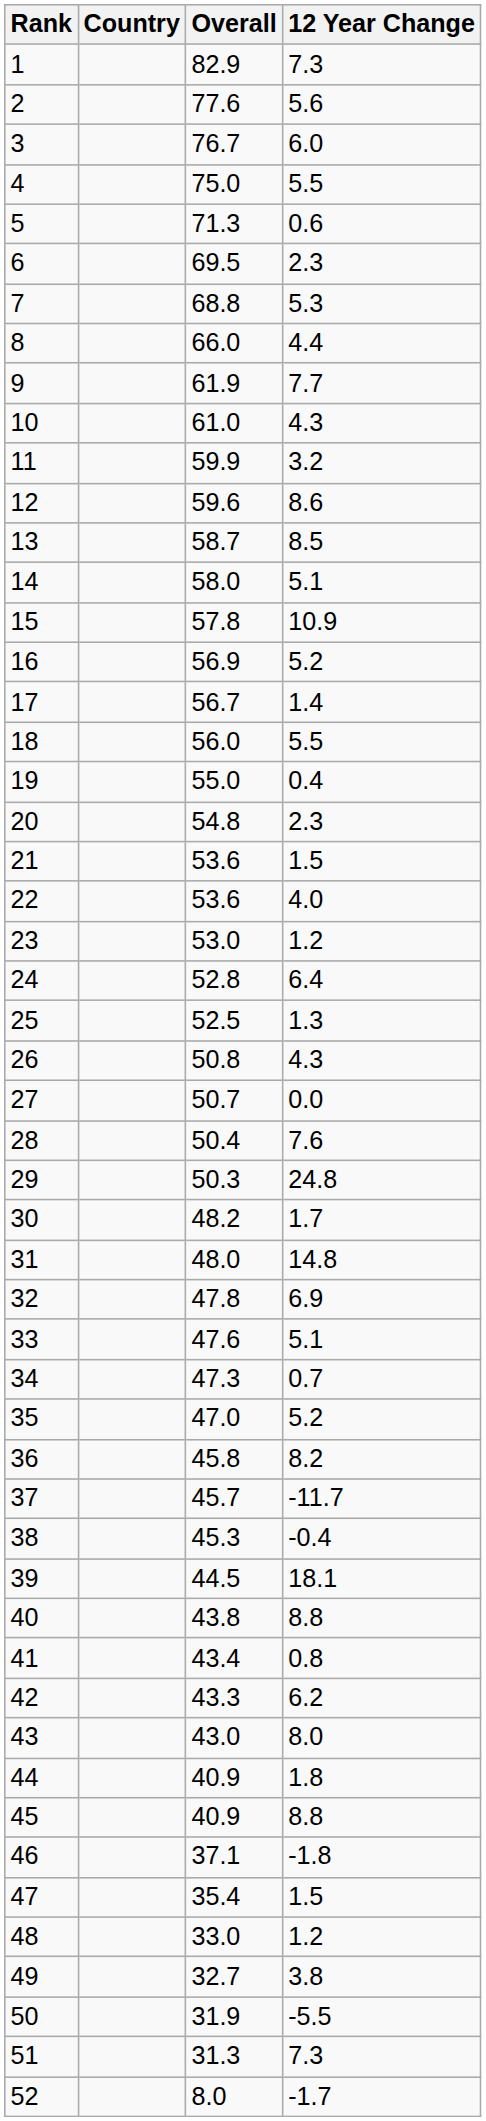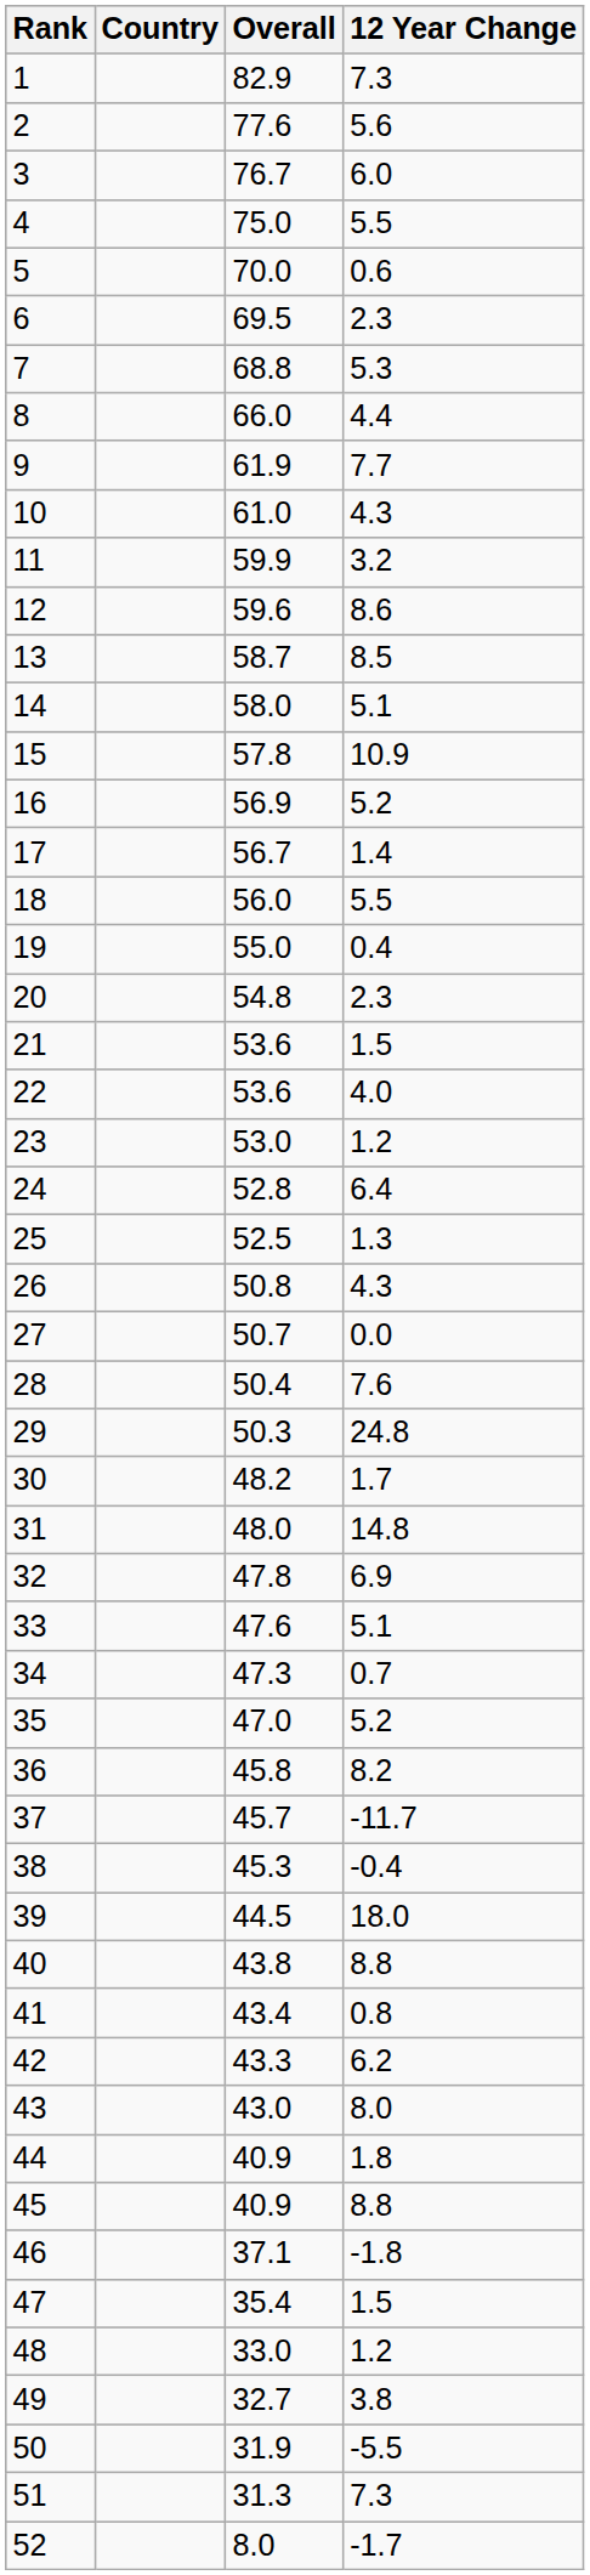5 | Overall: 71.3 -> 70.0
39 | 12 Year Change: 18.1 -> 18.0
